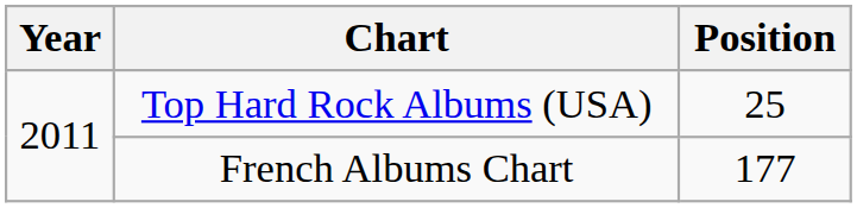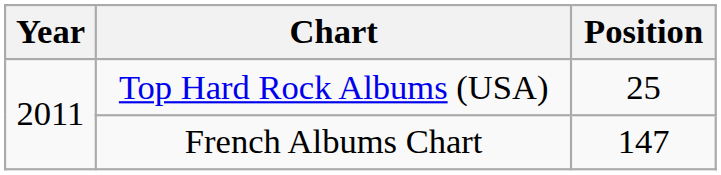French Albums Chart | Position: 177 -> 147
